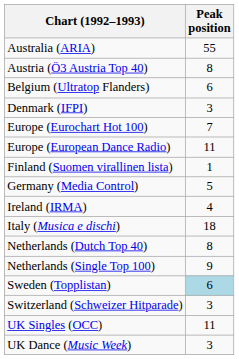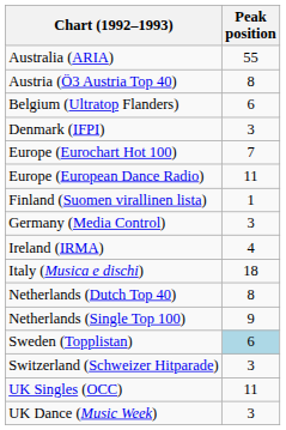Germany (Media Control) | Peak position: 5 -> 3
